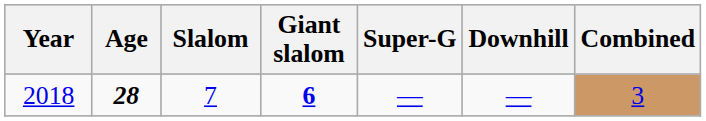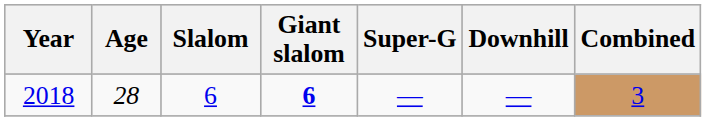2018 | Age: bold -> normal
2018 | Slalom: 7 -> 6
